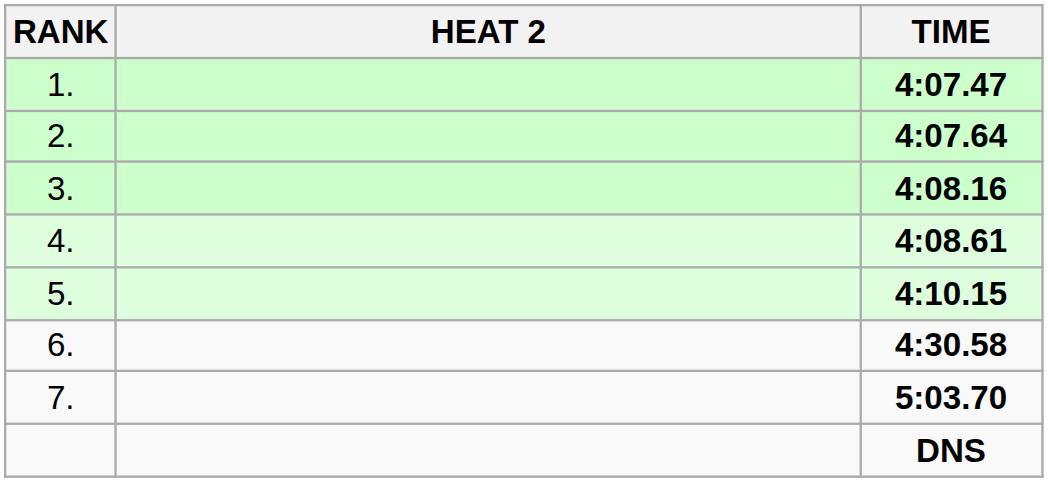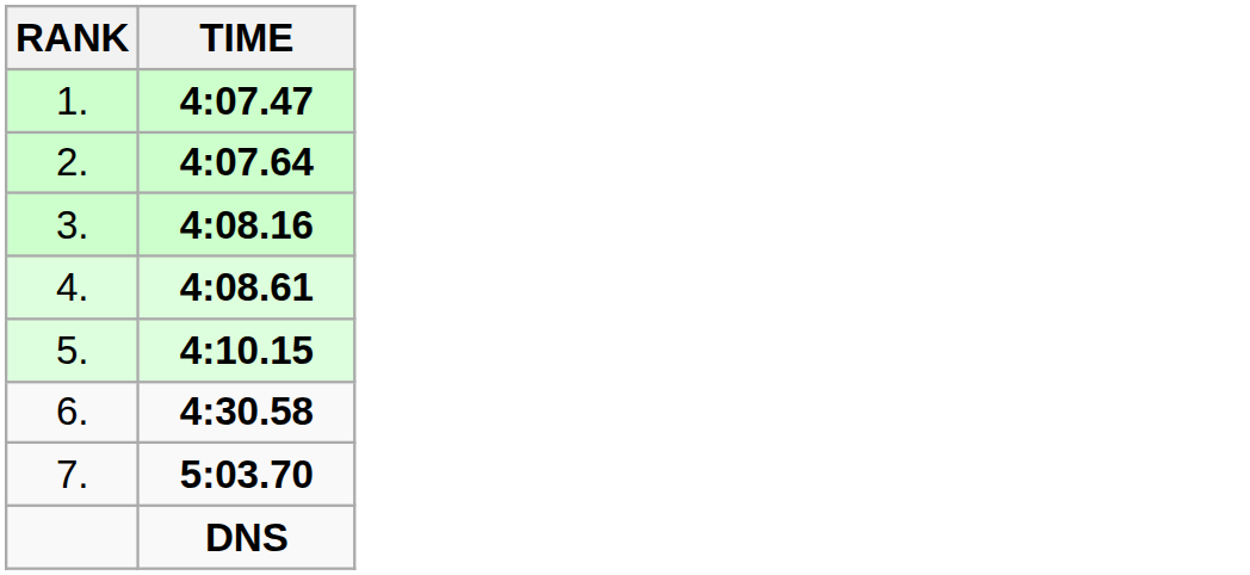- column: HEAT 2
